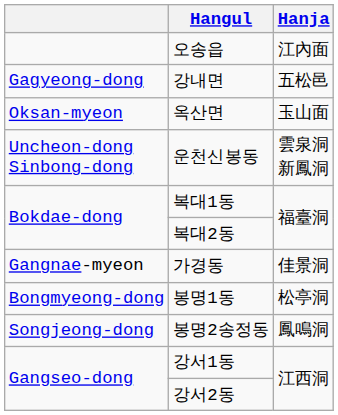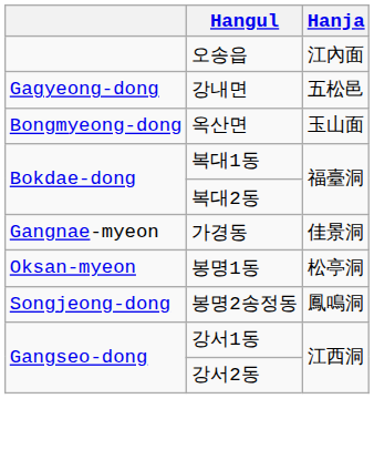옥산면 | column 1: Oksan-myeon -> Bongmyeong-dong
- row: Uncheon-dong Sinbong-dong | 운천신봉동 | 雲泉洞 新鳳洞
봉명1동 | column 1: Bongmyeong-dong -> Oksan-myeon
